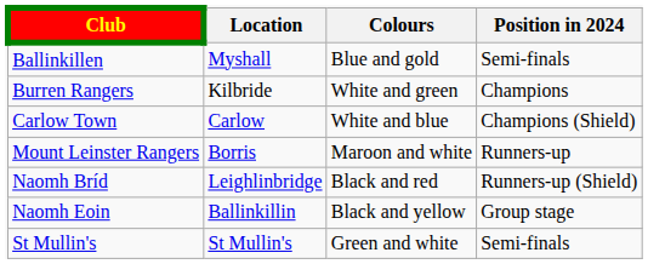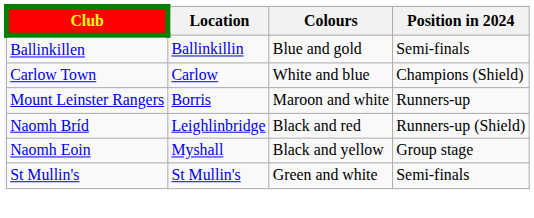Ballinkillen | Location: Myshall -> Ballinkillin
- row: Burren Rangers | Kilbride | White and green | Champions
Naomh Eoin | Location: Ballinkillin -> Myshall
